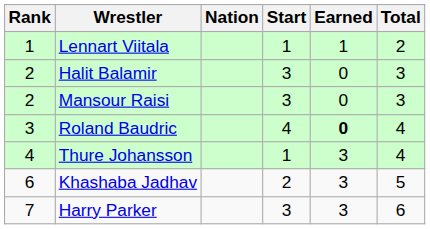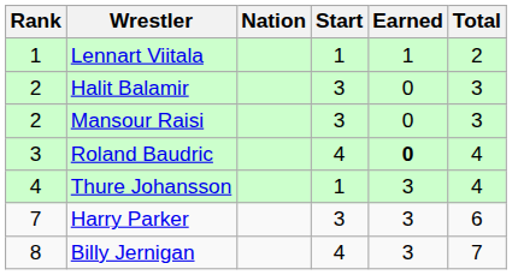- row: 6 | Khashaba Jadhav | 2 | 3 | 5
+ row: 8 | Billy Jernigan | 4 | 3 | 7
